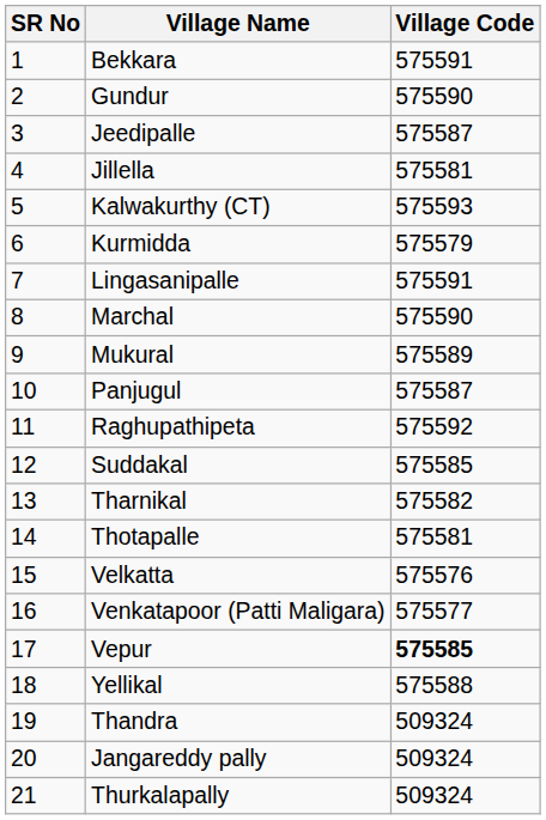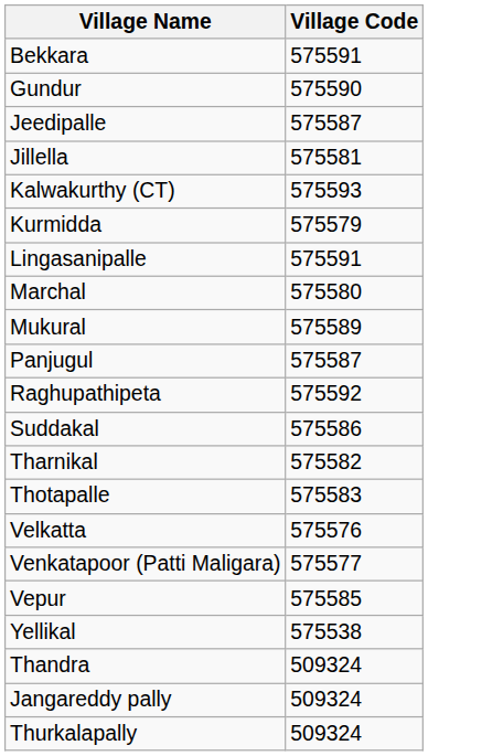- column: SR No | 1 | 2 | 3 | 4 | 5 | 6 | 7 | 8 | 9 | 10 | 11 | 12 | 13 | 14 | 15 | 16 | 17 | 18 | 19 | 20 | 21
Marchal | Village Code: 575590 -> 575580
Suddakal | Village Code: 575585 -> 575586
Thotapalle | Village Code: 575581 -> 575583
Vepur | Village Code: bold -> normal
Yellikal | Village Code: 575588 -> 575538
